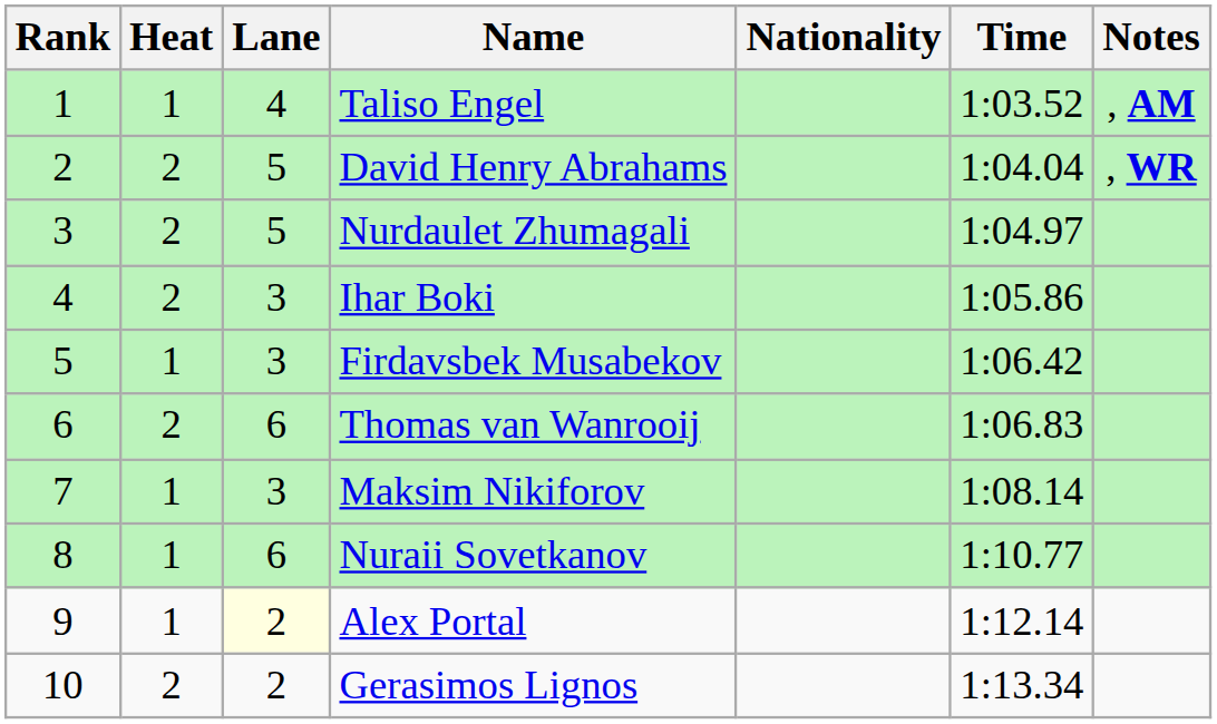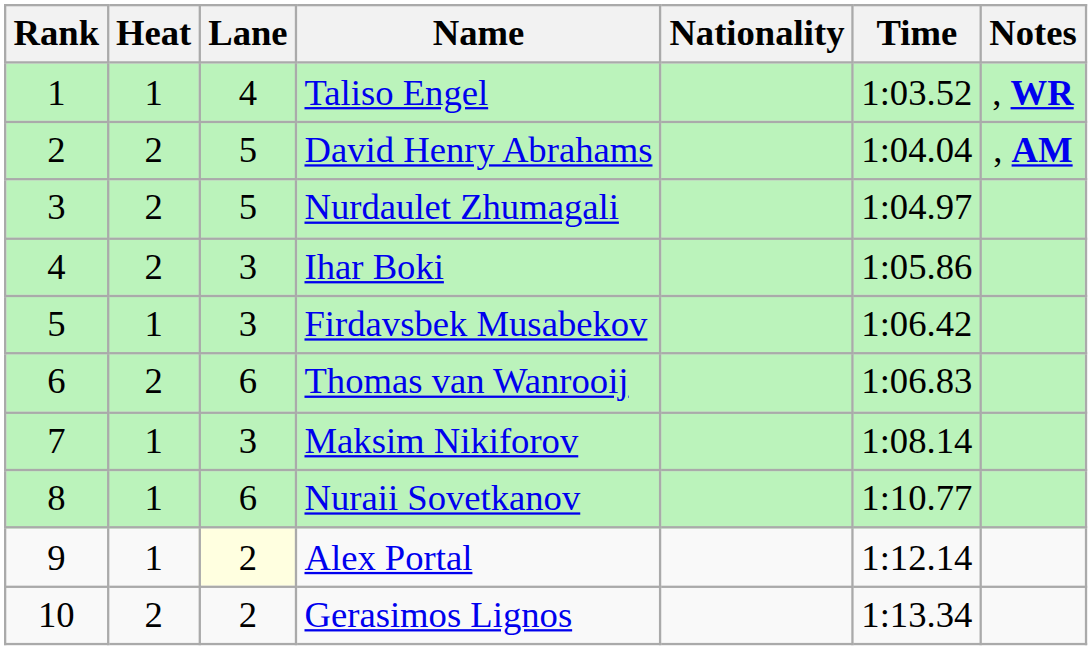Taliso Engel | Notes: , AM -> , WR
David Henry Abrahams | Notes: , WR -> , AM
